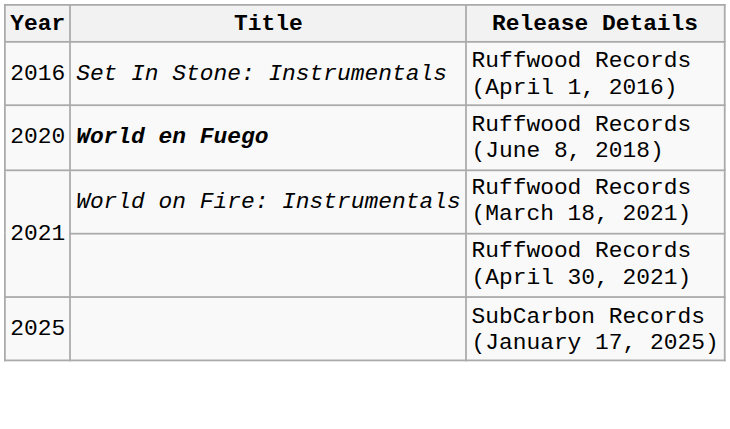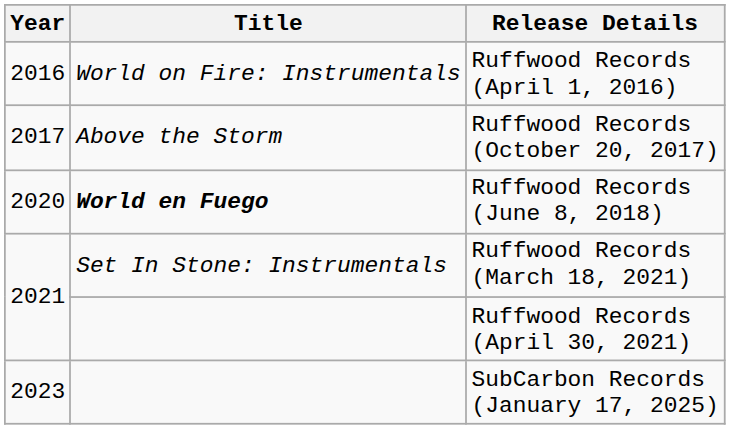Ruffwood Records (April 1, 2016) | Title: Set In Stone: Instrumentals -> World on Fire: Instrumentals
+ row: 2017 | Above the Storm | Ruffwood Records (October 20, 2017)
Ruffwood Records (March 18, 2021) | Title: World on Fire: Instrumentals -> Set In Stone: Instrumentals
SubCarbon Records (January 17, 2025) | Year: 2025 -> 2023
